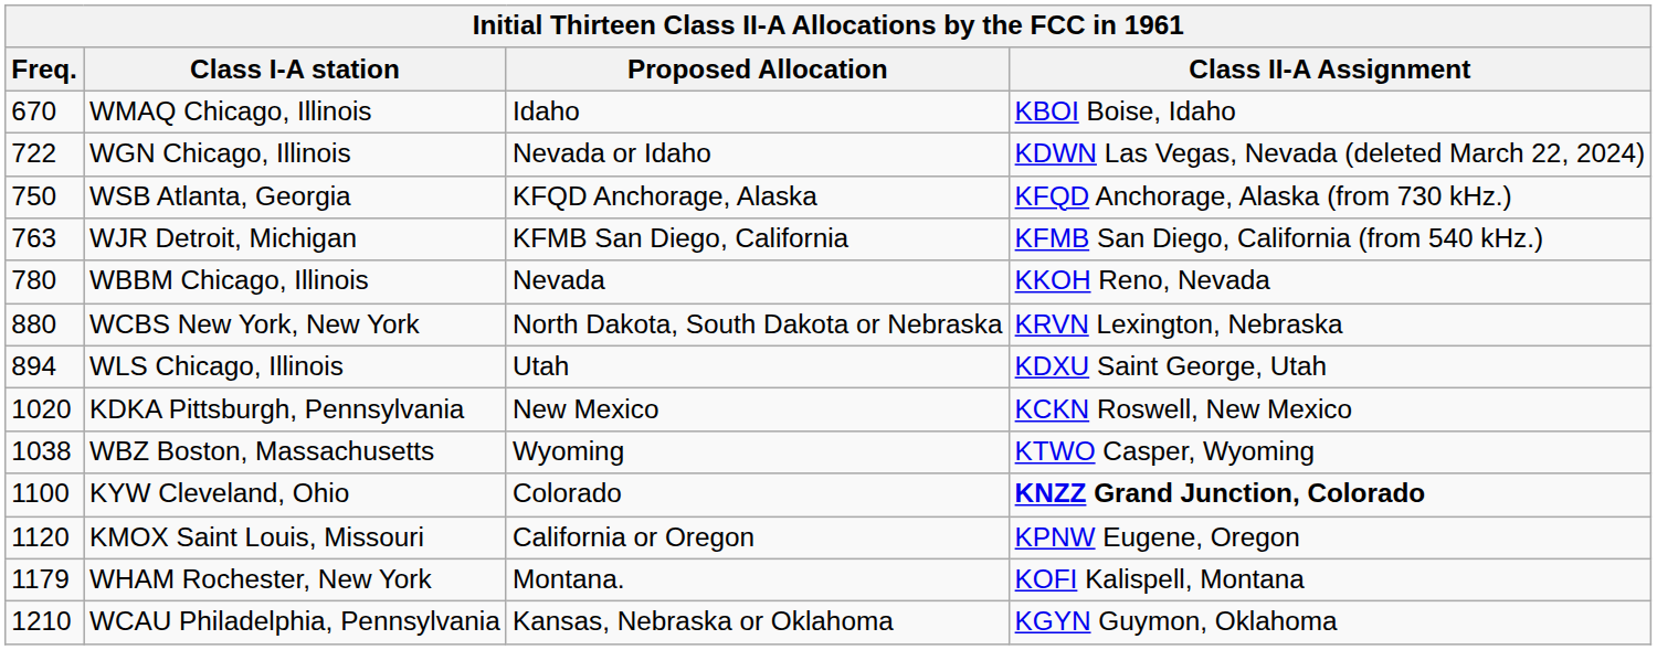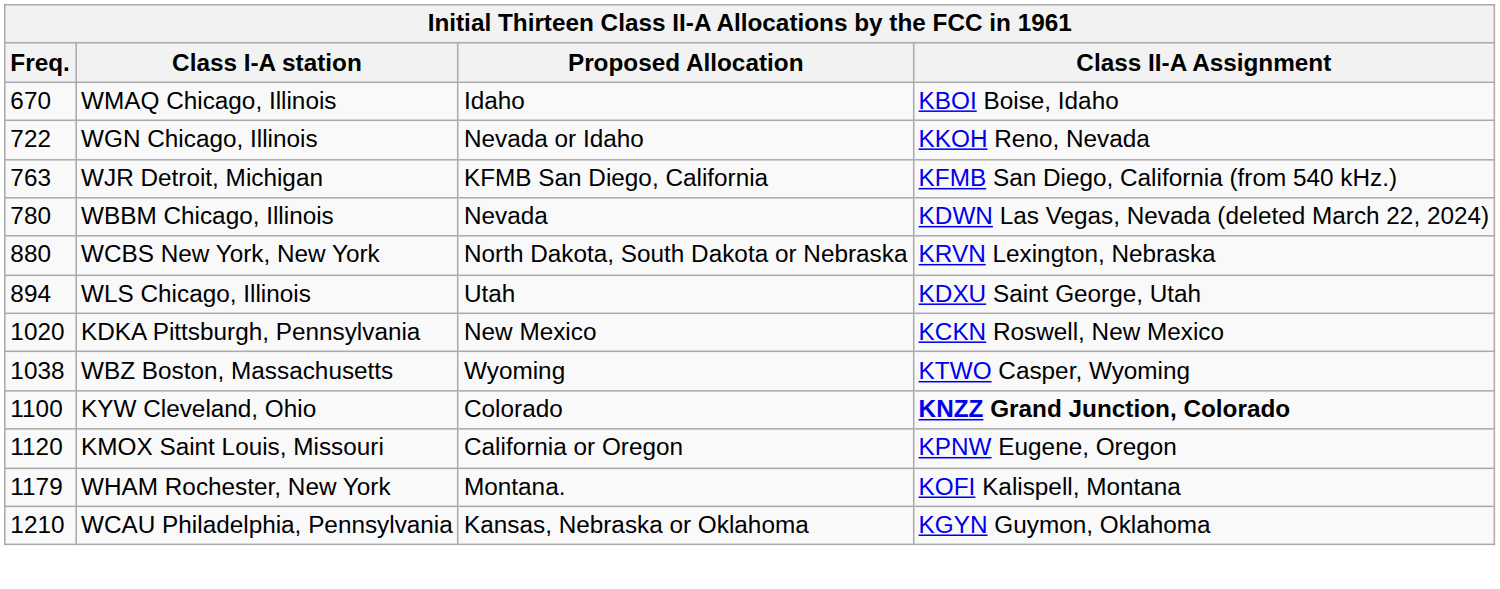WGN Chicago, Illinois | Class II-A Assignment: KDWN Las Vegas, Nevada (deleted March 22, 2024) -> KKOH Reno, Nevada
- row: 750 | WSB Atlanta, Georgia | KFQD Anchorage, Alaska | KFQD Anchorage, Alaska (from 730 kHz.)
WBBM Chicago, Illinois | Class II-A Assignment: KKOH Reno, Nevada -> KDWN Las Vegas, Nevada (deleted March 22, 2024)
